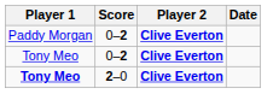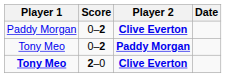Tony Meo / 0–2 | Player 2: Clive Everton -> Paddy Morgan
